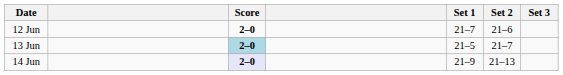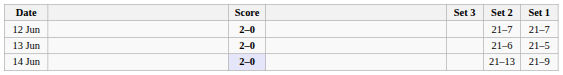columns swapped: Set 1 <-> Set 3
12 Jun | Set 2: 21–6 -> 21–7
13 Jun | Score: lightblue background -> no background
13 Jun | Set 2: 21–7 -> 21–6
